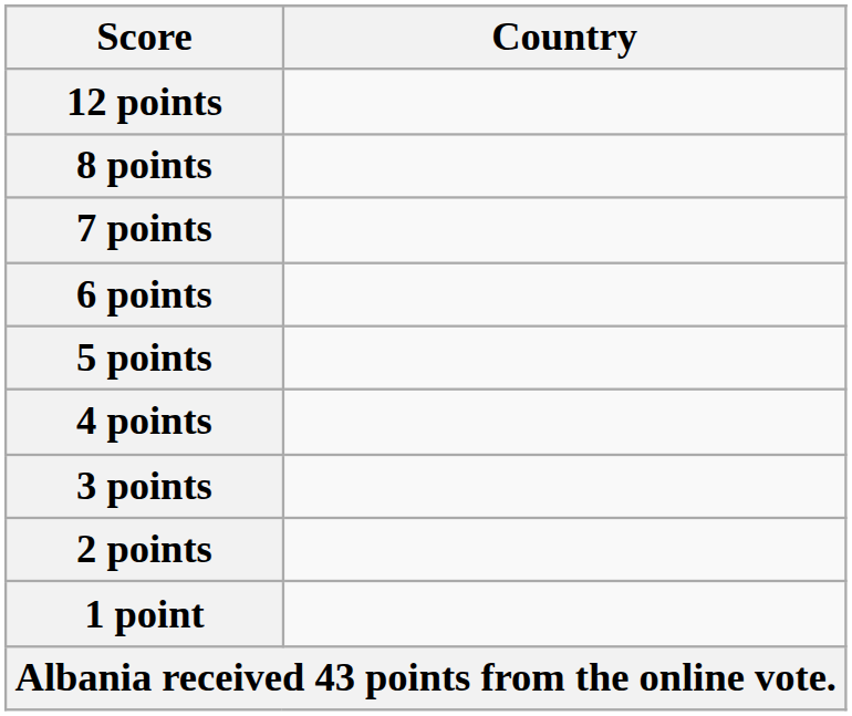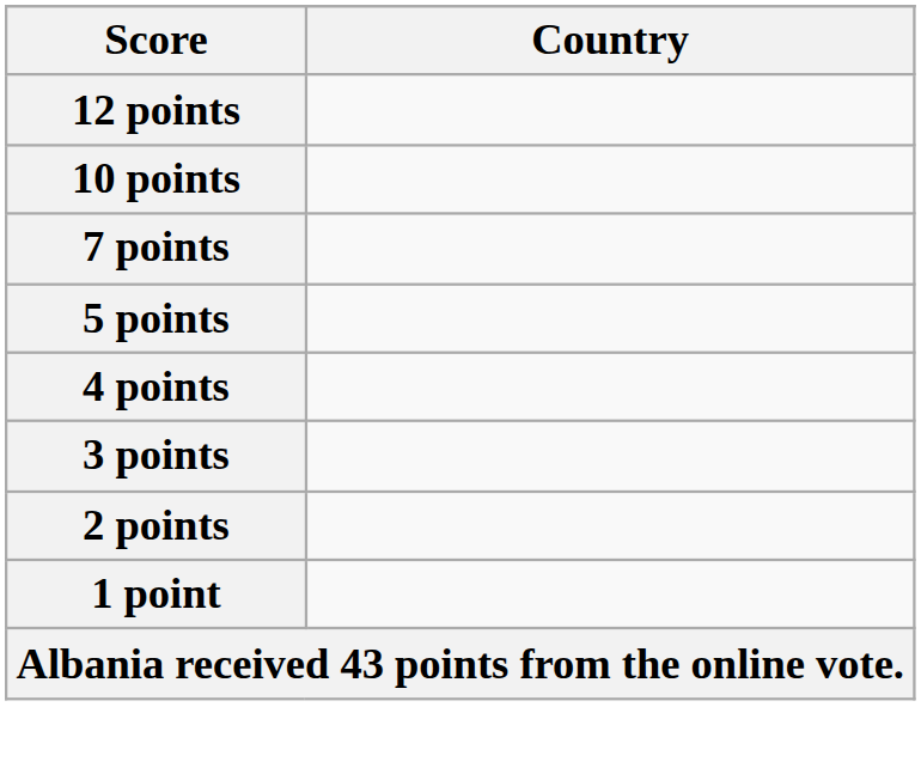+ row: 10 points
- row: 8 points
- row: 6 points
